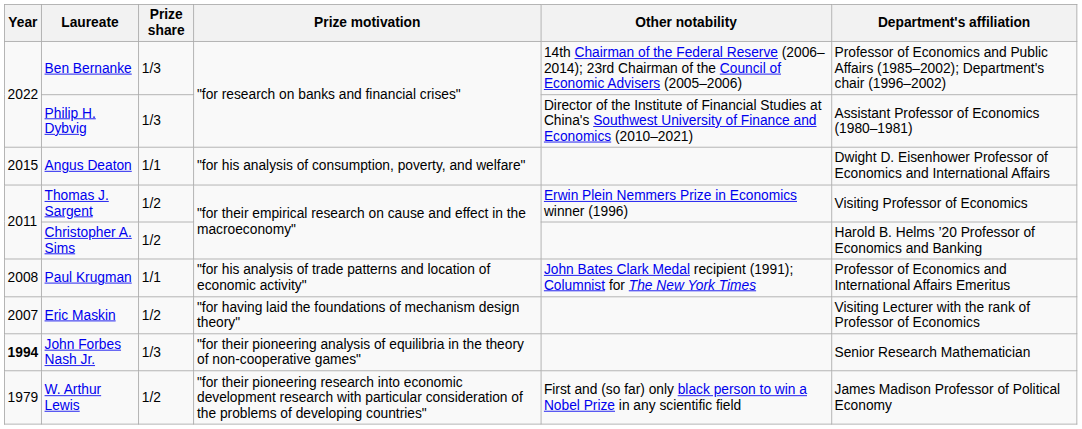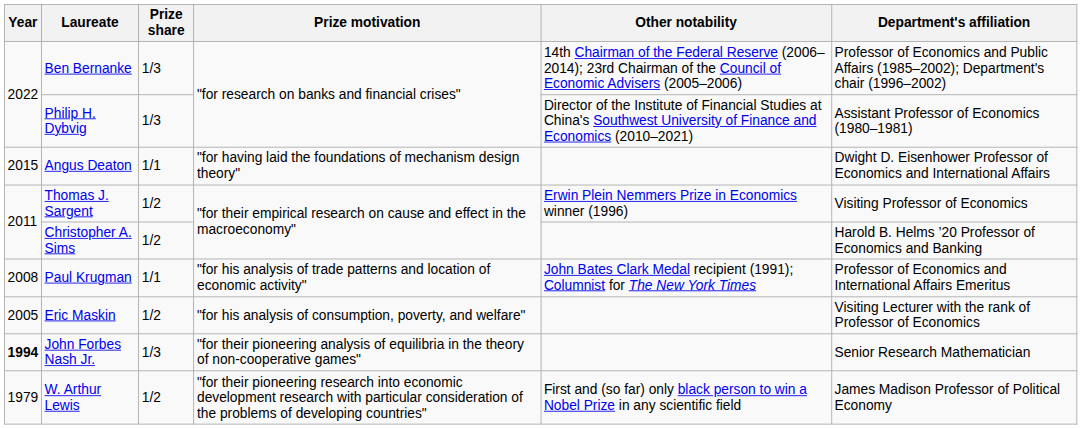Angus Deaton | Prize motivation: "for his analysis of consumption, poverty, and welfare" -> "for having laid the foundations of mechanism design theory"
Eric Maskin | Year: 2007 -> 2005
Eric Maskin | Prize motivation: "for having laid the foundations of mechanism design theory" -> "for his analysis of consumption, poverty, and welfare"
